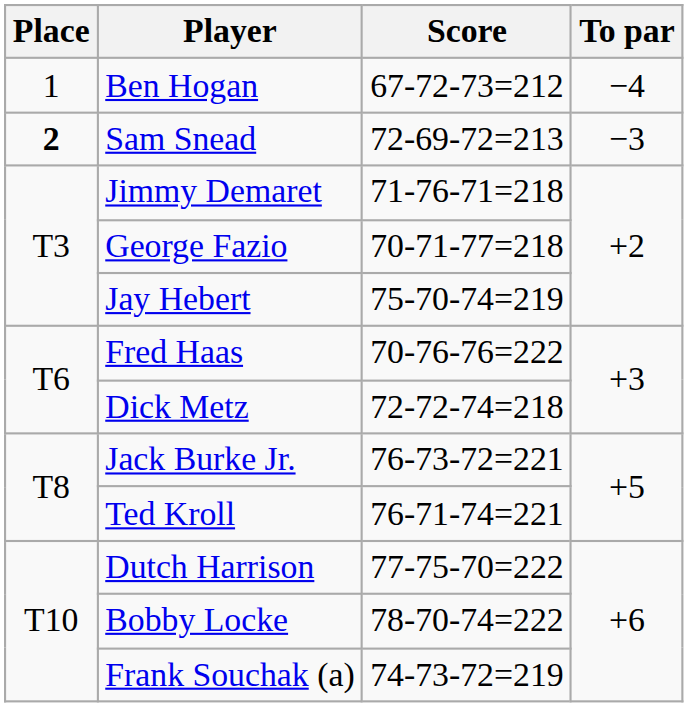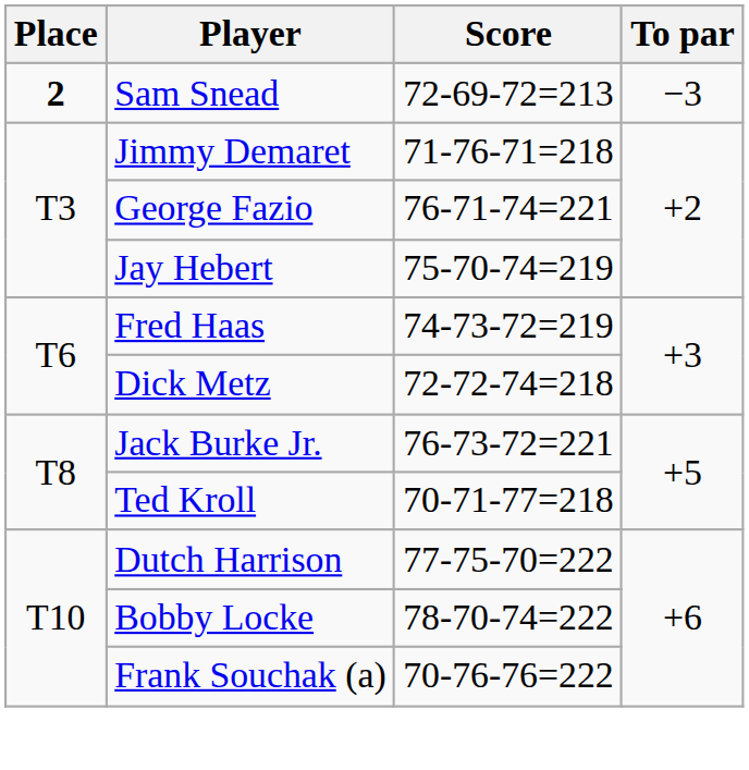- row: 1 | Ben Hogan | 67-72-73=212 | −4
George Fazio | Score: 70-71-77=218 -> 76-71-74=221
Fred Haas | Score: 70-76-76=222 -> 74-73-72=219
Ted Kroll | Score: 76-71-74=221 -> 70-71-77=218
Frank Souchak (a) | Score: 74-73-72=219 -> 70-76-76=222
